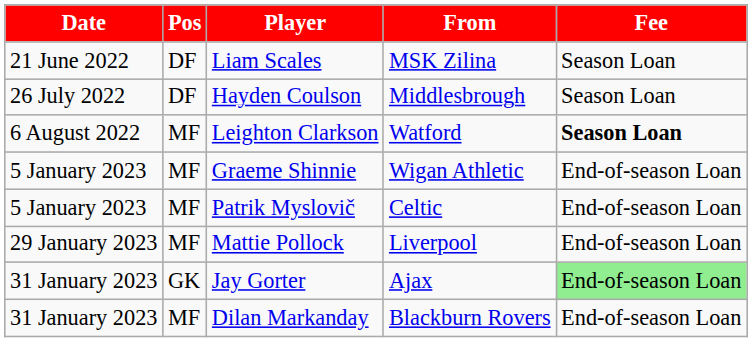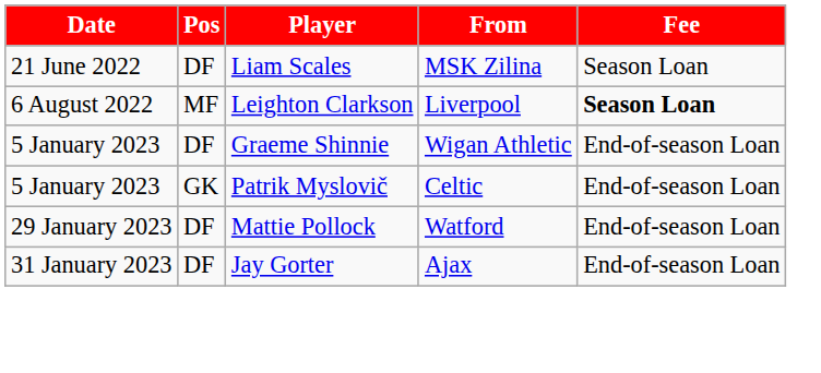- row: 26 July 2022 | DF | Hayden Coulson | Middlesbrough | Season Loan
Leighton Clarkson | From: Watford -> Liverpool
Graeme Shinnie | Pos: MF -> DF
Patrik Myslovič | Pos: MF -> GK
Mattie Pollock | Pos: MF -> DF
Mattie Pollock | From: Liverpool -> Watford
Jay Gorter | Pos: GK -> DF
Jay Gorter | Fee: lightgreen background -> no background
- row: 31 January 2023 | MF | Dilan Markanday | Blackburn Rovers | End-of-season Loan
